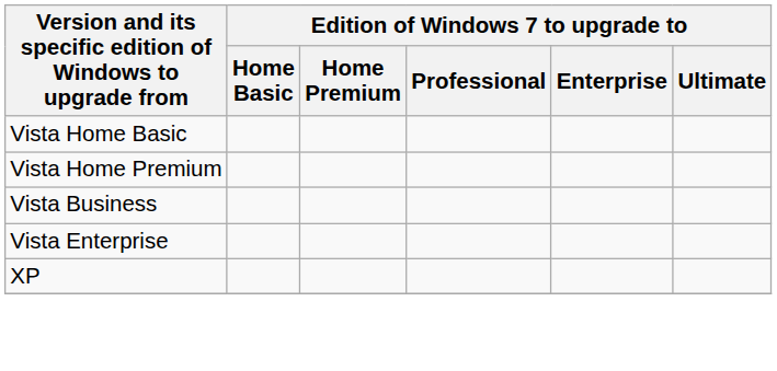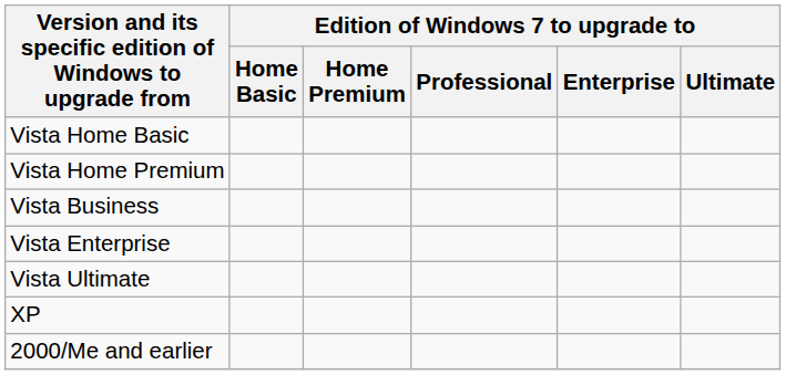+ row: Vista Ultimate
+ row: 2000/Me and earlier
